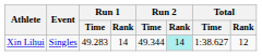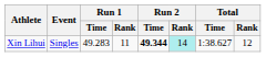Xin Lihui | Run 1 / Rank: 14 -> 11
Xin Lihui | Run 2 / Time: normal -> bold
